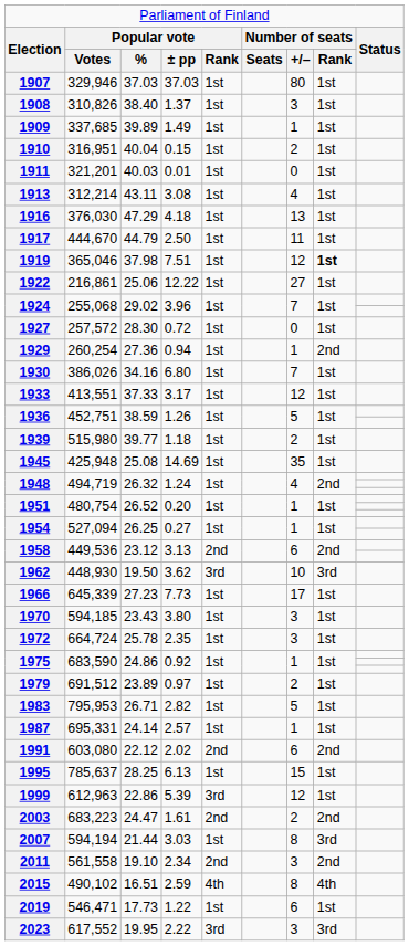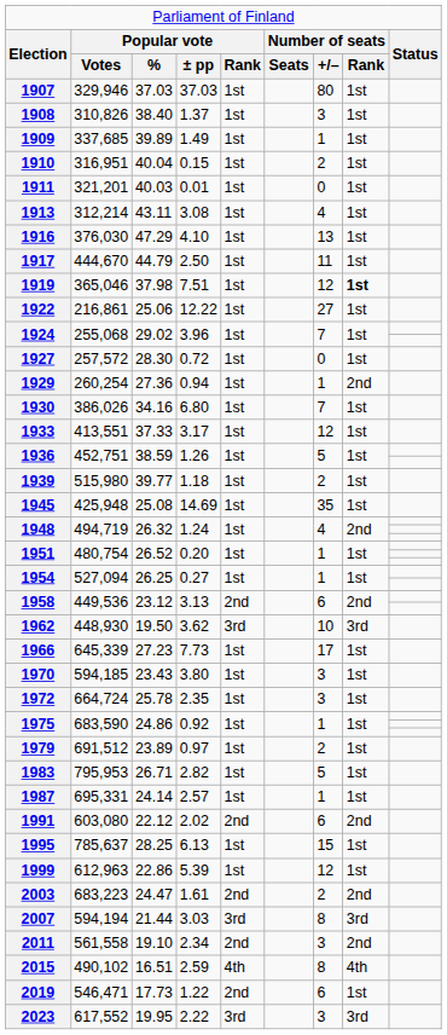1916 | column 4: 4.18 -> 4.10
1999 | column 5: 3rd -> 1st
2007 | column 5: 1st -> 3rd
2019 | column 5: 1st -> 2nd
